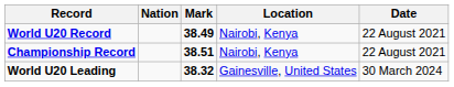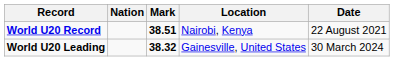World U20 Record | Mark: 38.49 -> 38.51
- row: Championship Record | 38.51 | Nairobi, Kenya | 22 August 2021
